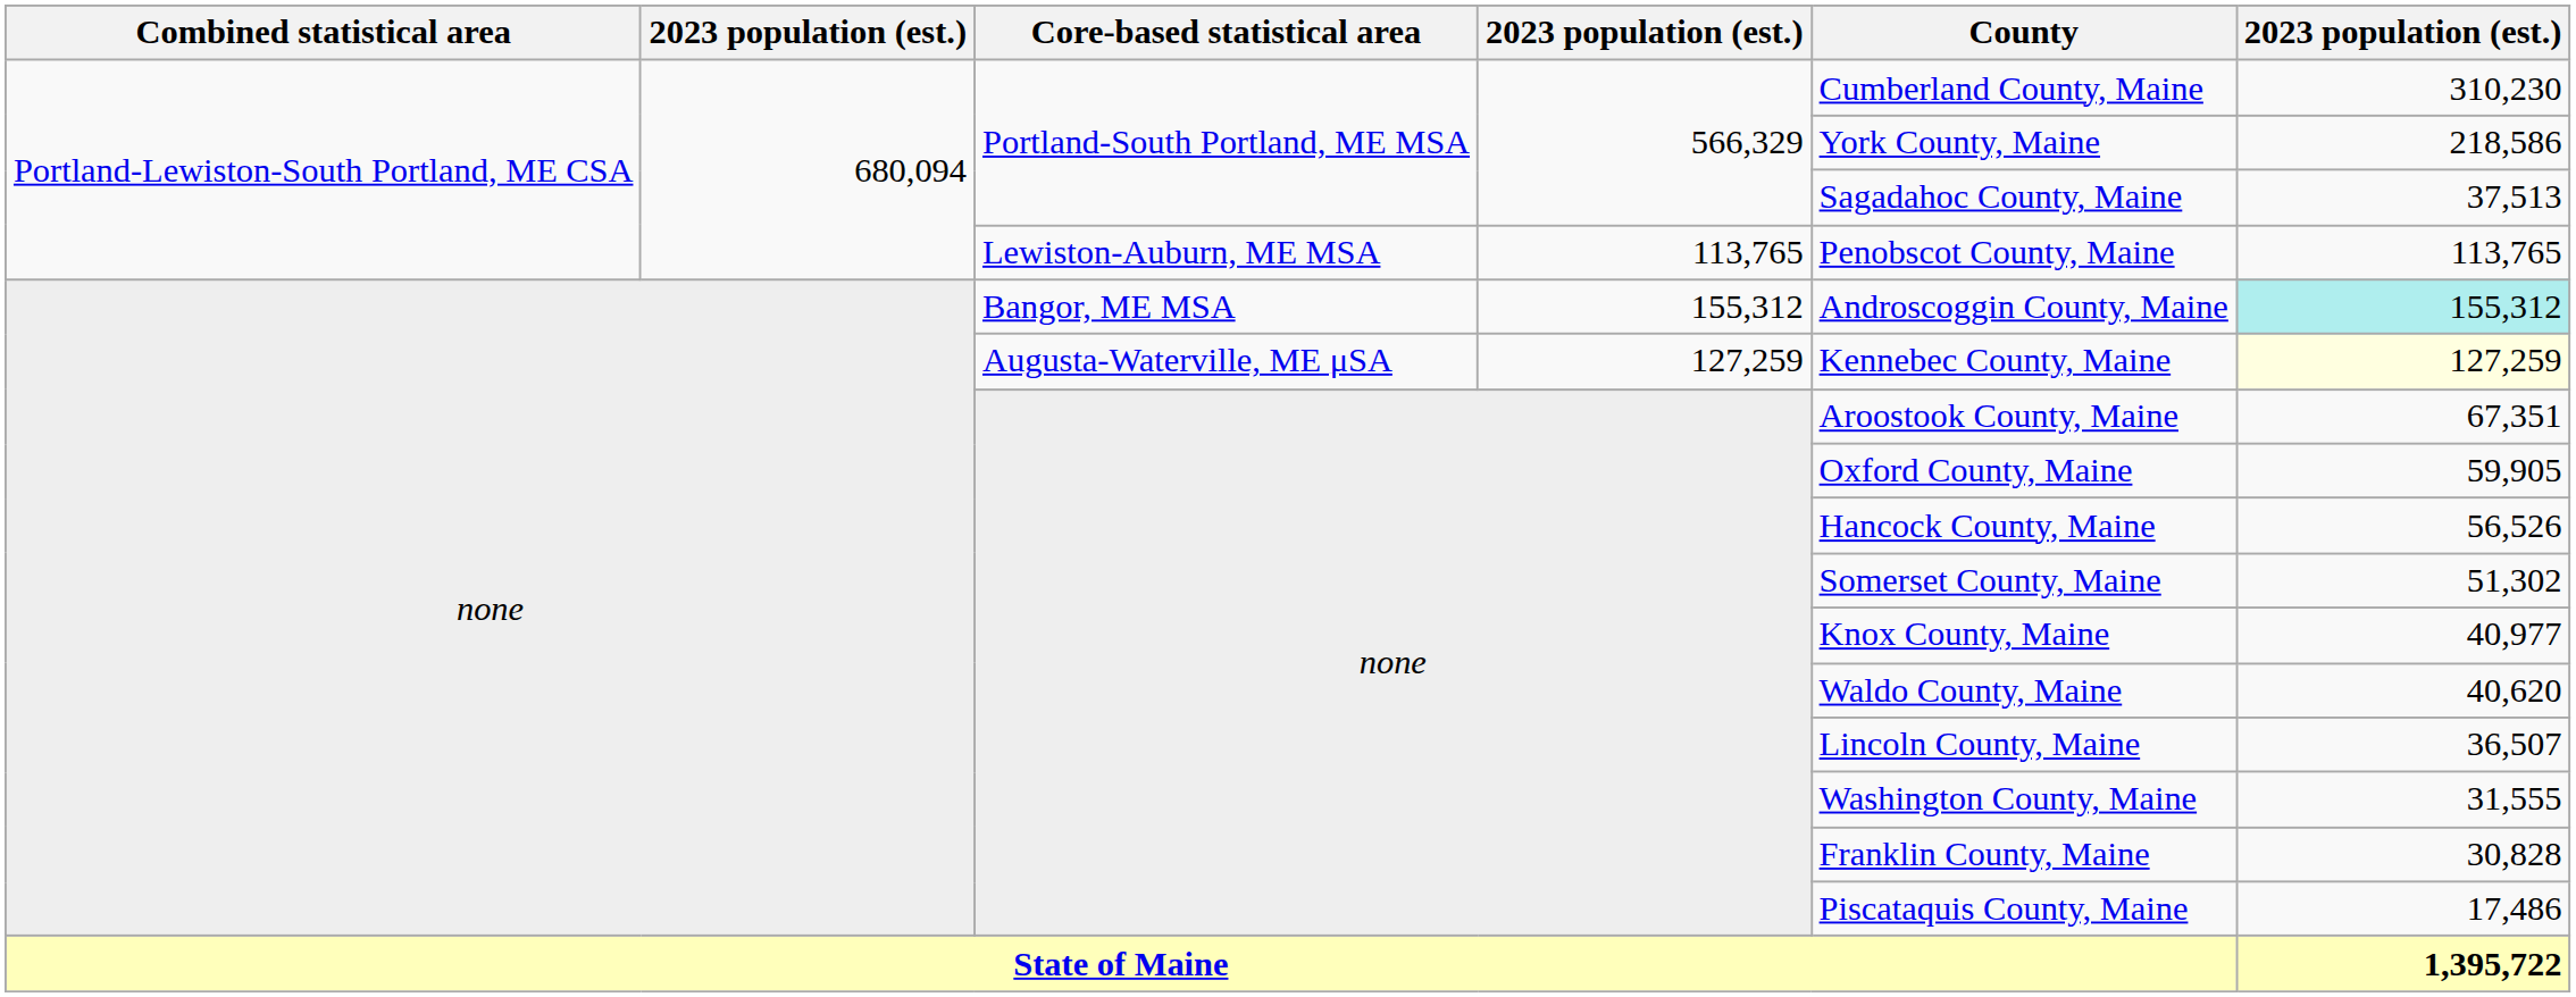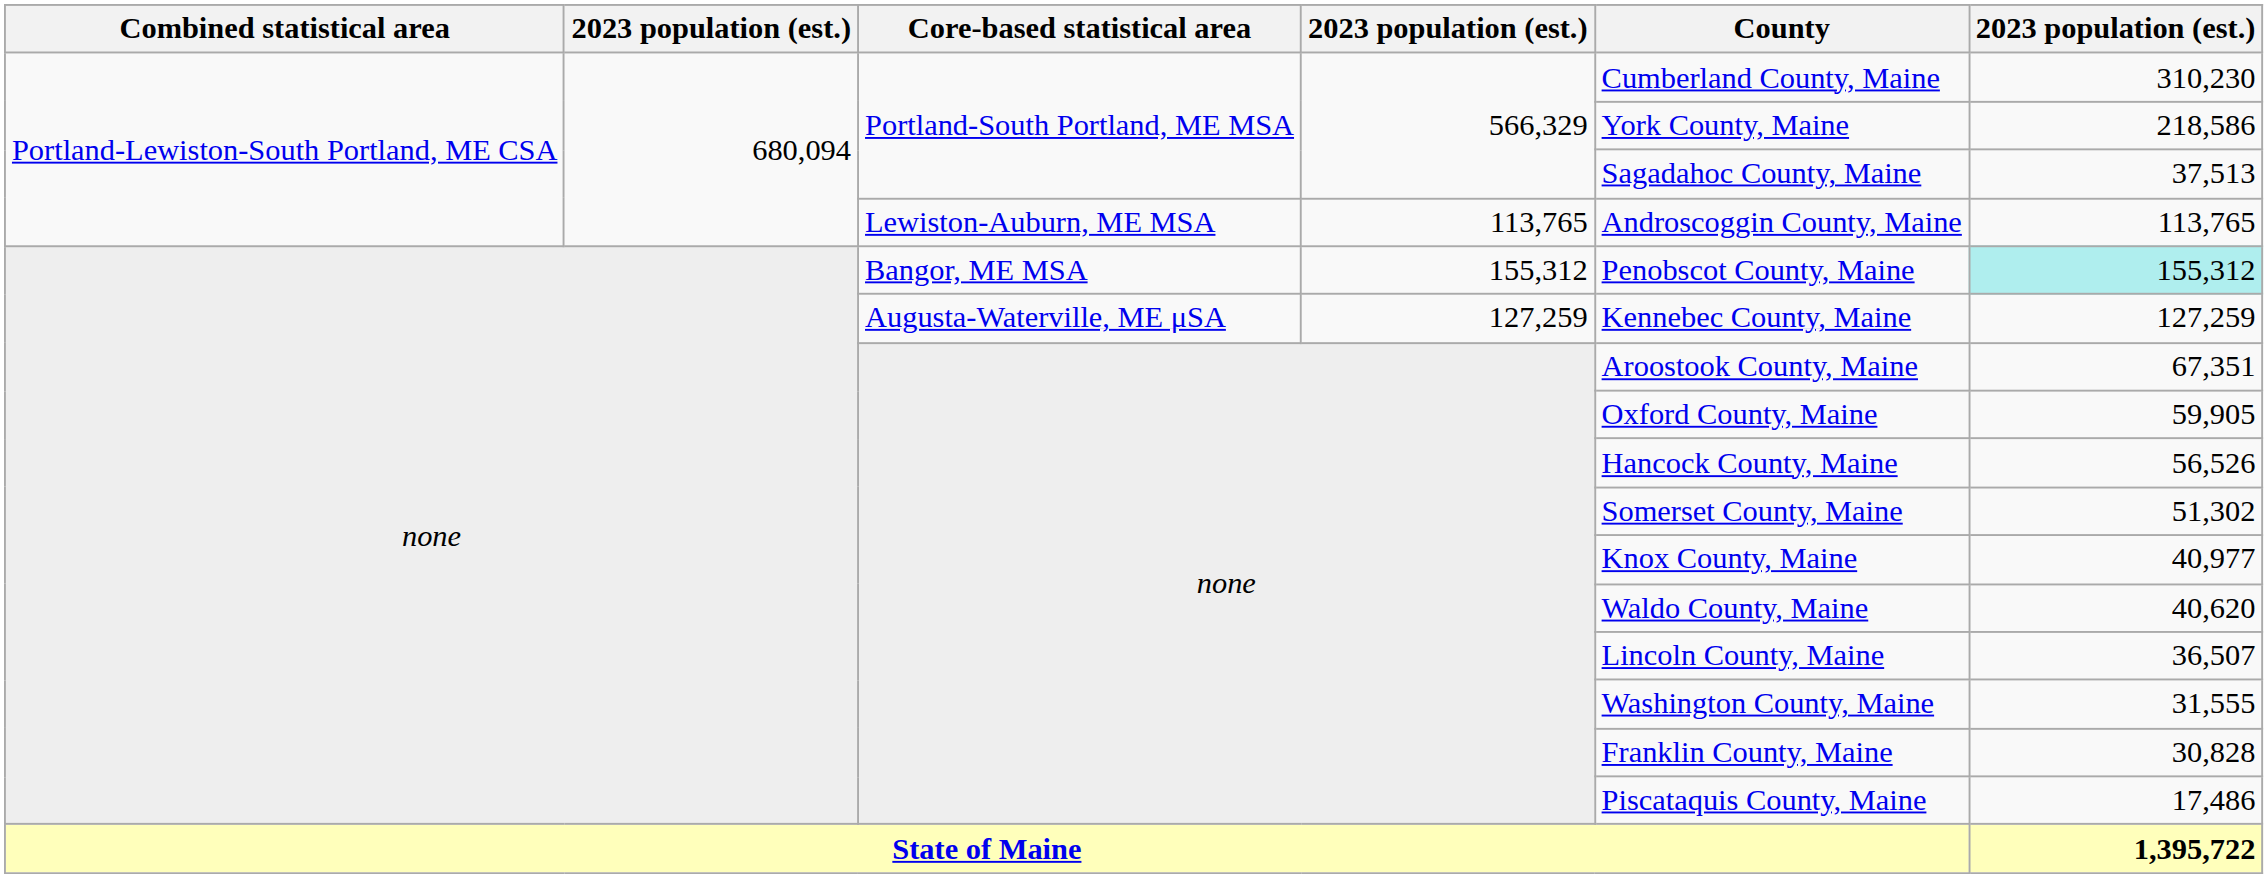Lewiston-Auburn, ME MSA | County: Penobscot County, Maine -> Androscoggin County, Maine
Bangor, ME MSA | County: Androscoggin County, Maine -> Penobscot County, Maine
Augusta-Waterville, ME μSA | column 6: lightyellow background -> no background
